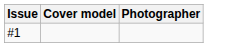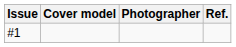+ column: Ref.
